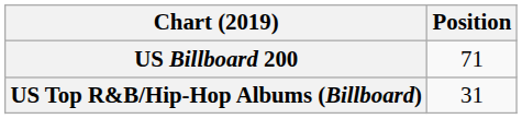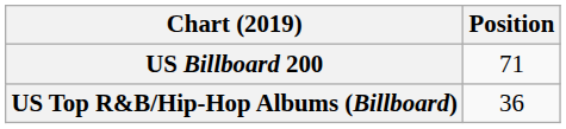US Top R&B/Hip-Hop Albums (Billboard) | Position: 31 -> 36
